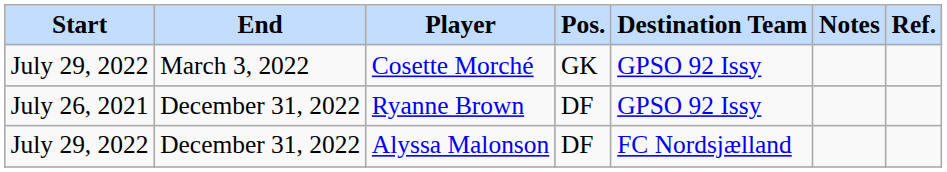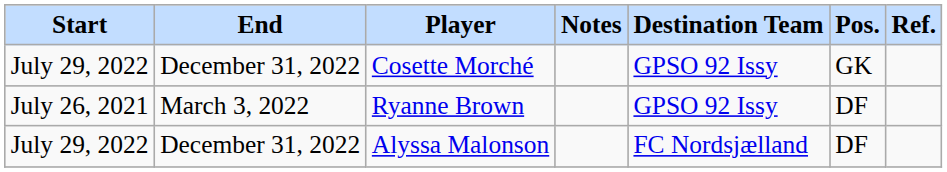columns swapped: Pos. <-> Notes
Cosette Morché | End: March 3, 2022 -> December 31, 2022
Ryanne Brown | End: December 31, 2022 -> March 3, 2022
